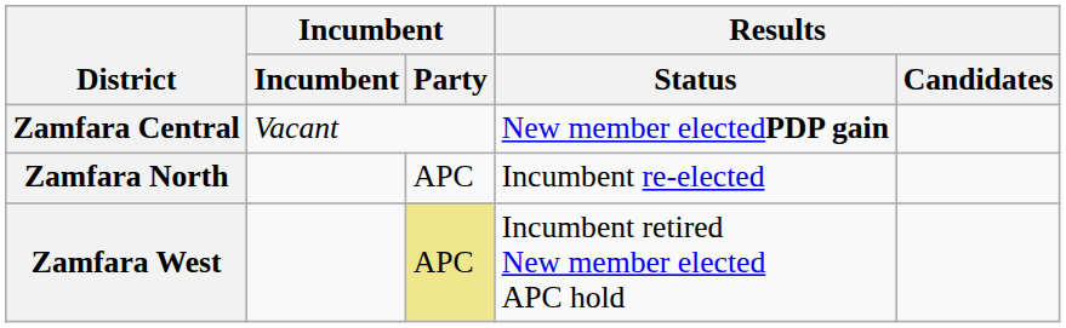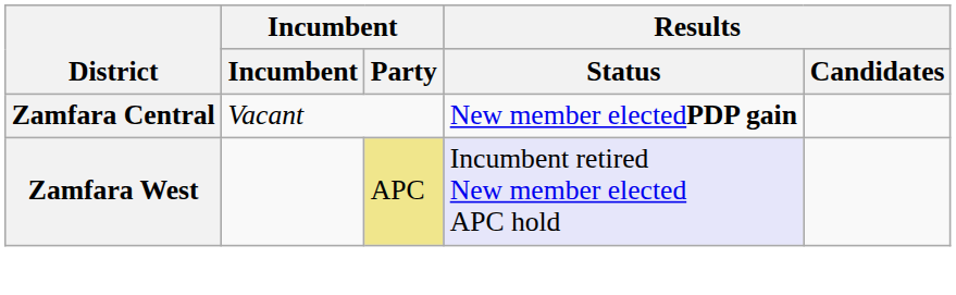- row: Zamfara North | APC | Incumbent re-elected
Zamfara West | Results / Status: no background -> lavender background
